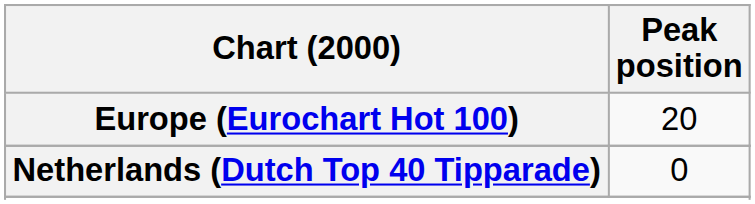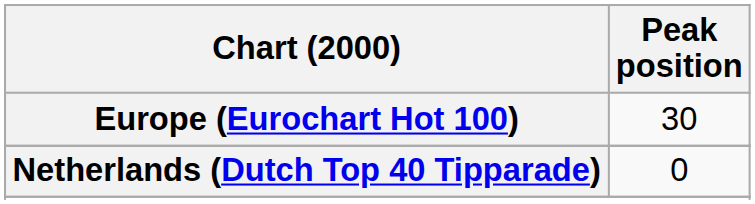Europe (Eurochart Hot 100) | Peak position: 20 -> 30
